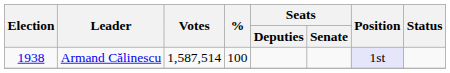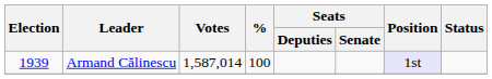Armand Călinescu | Election: 1938 -> 1939
Armand Călinescu | Votes: 1,587,514 -> 1,587,014
